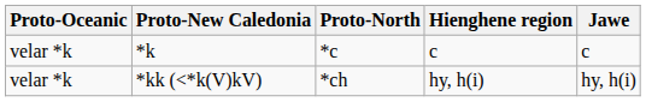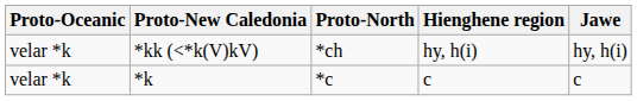rows swapped: *k <-> *kk (<*k(V)kV)
